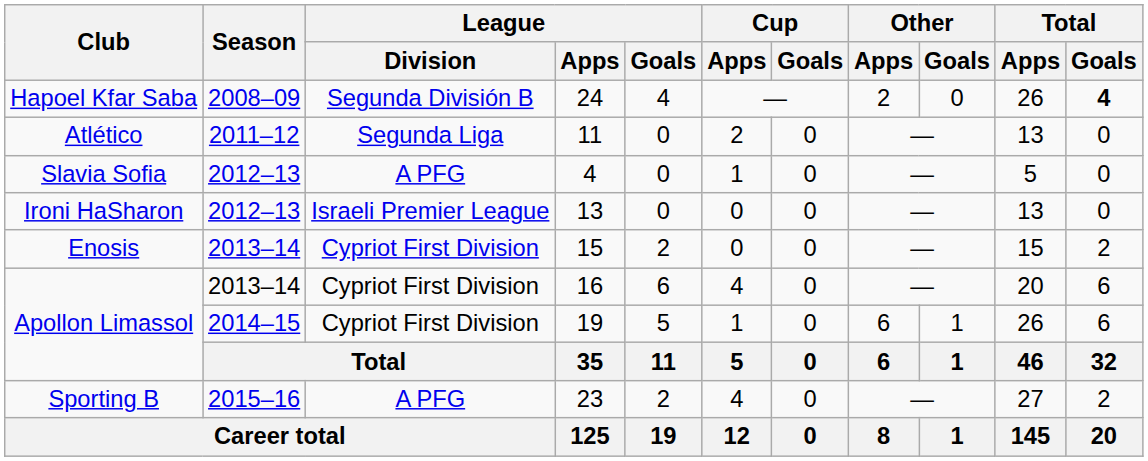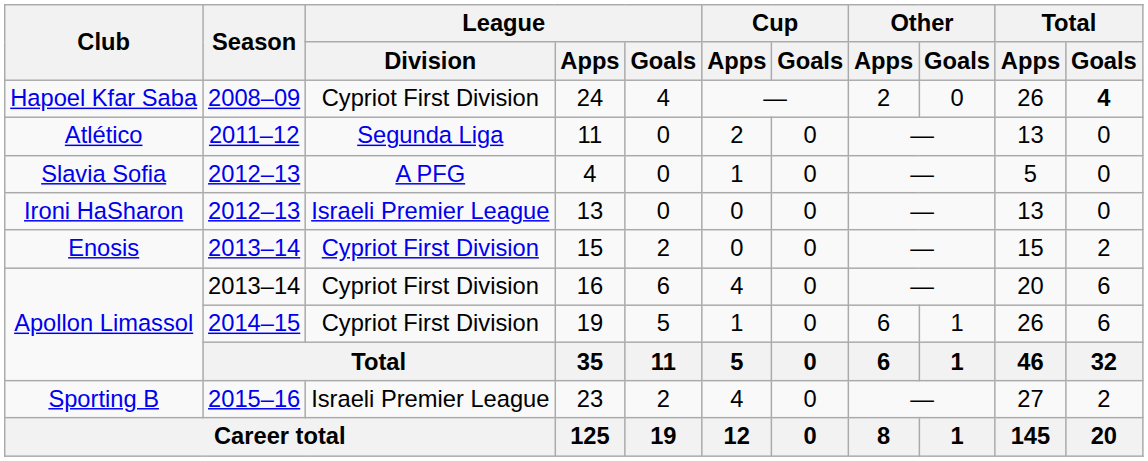24 | League / Division: Segunda División B -> Cypriot First Division
23 | League / Division: A PFG -> Israeli Premier League
